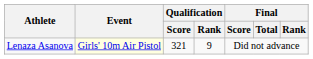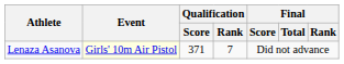Lenaza Asanova | Qualification / Score: 321 -> 371
Lenaza Asanova | Qualification / Rank: 9 -> 7
